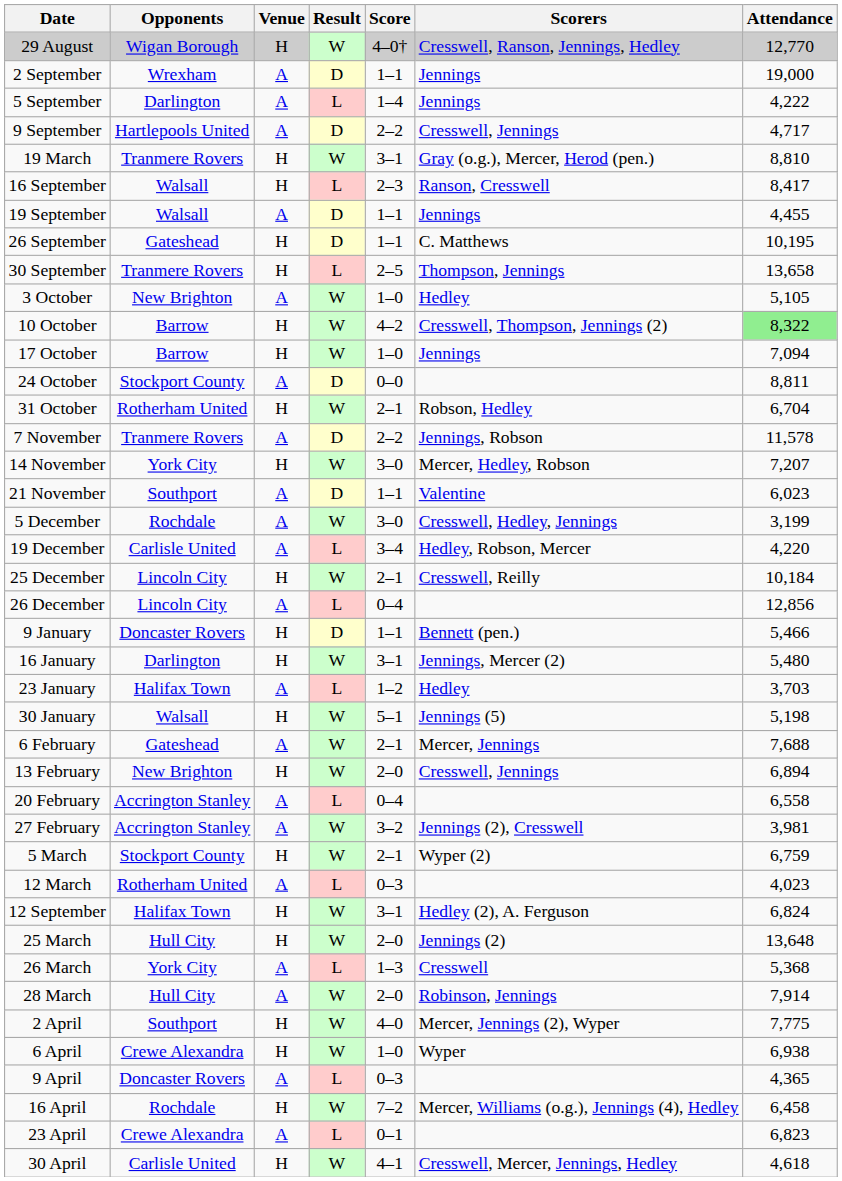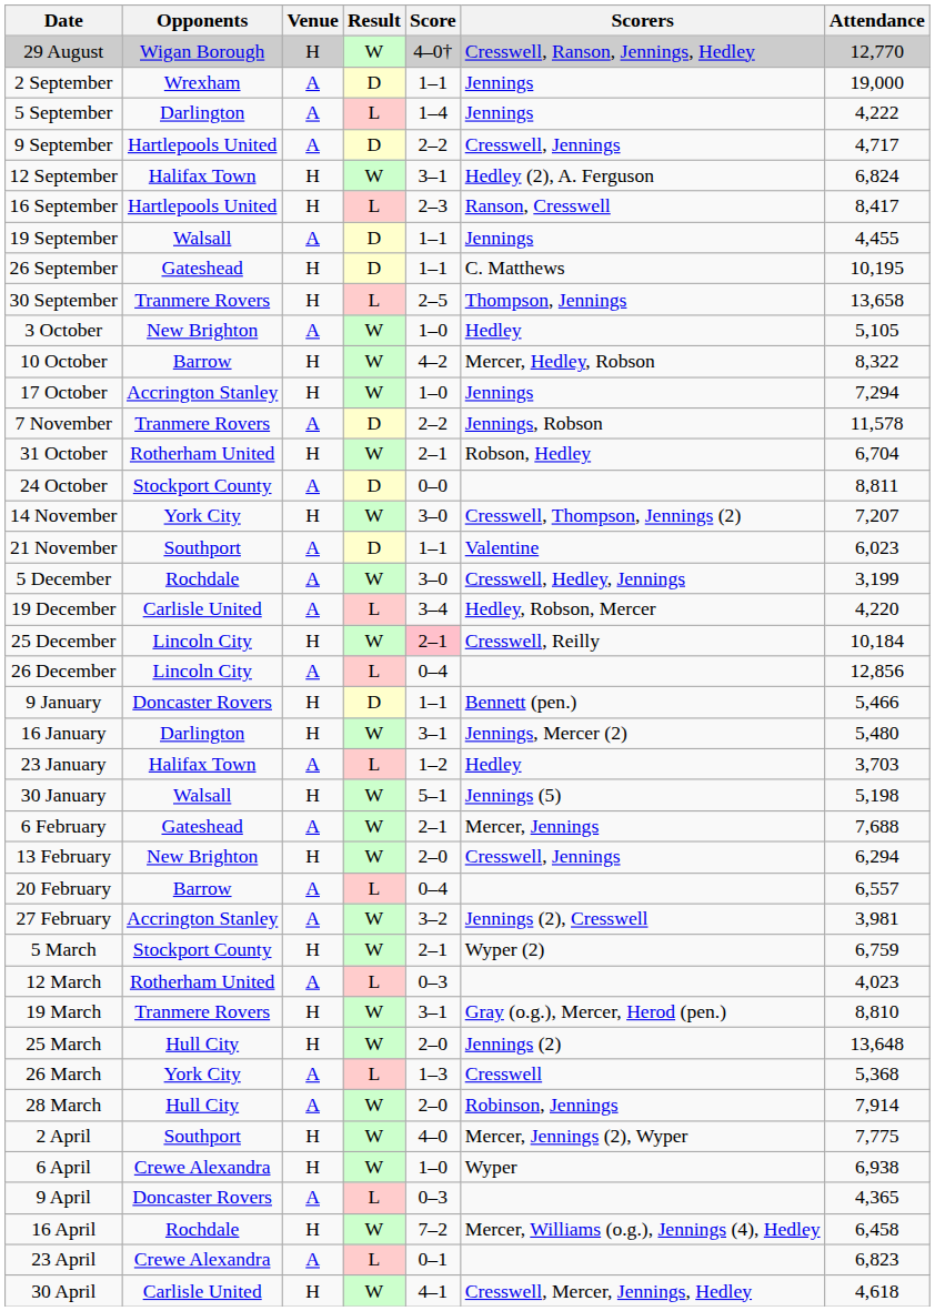rows swapped: 12 September <-> 19 March
16 September | Opponents: Walsall -> Hartlepools United
10 October | Scorers: Cresswell, Thompson, Jennings (2) -> Mercer, Hedley, Robson
10 October | Attendance: lightgreen background -> no background
17 October | Opponents: Barrow -> Accrington Stanley
17 October | Attendance: 7,094 -> 7,294
rows swapped: 24 October <-> 7 November
14 November | Scorers: Mercer, Hedley, Robson -> Cresswell, Thompson, Jennings (2)
25 December | Score: no background -> pink background
13 February | Attendance: 6,894 -> 6,294
20 February | Opponents: Accrington Stanley -> Barrow
20 February | Attendance: 6,558 -> 6,557
